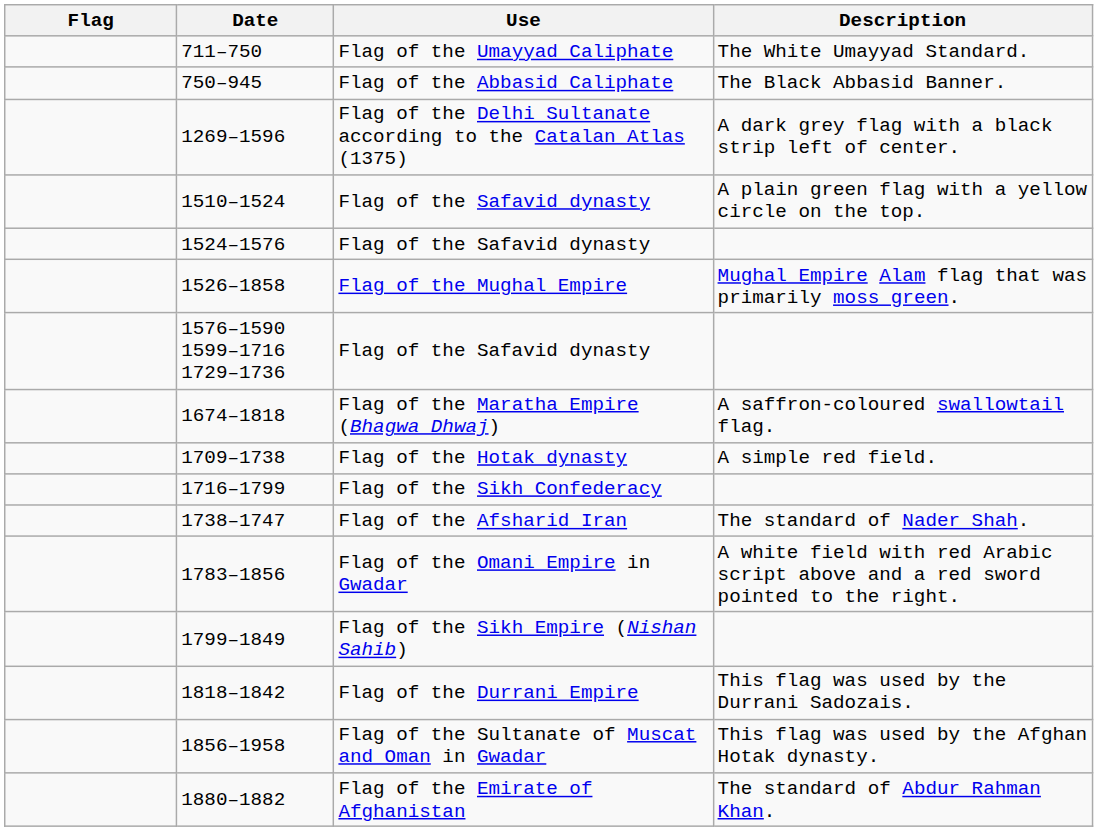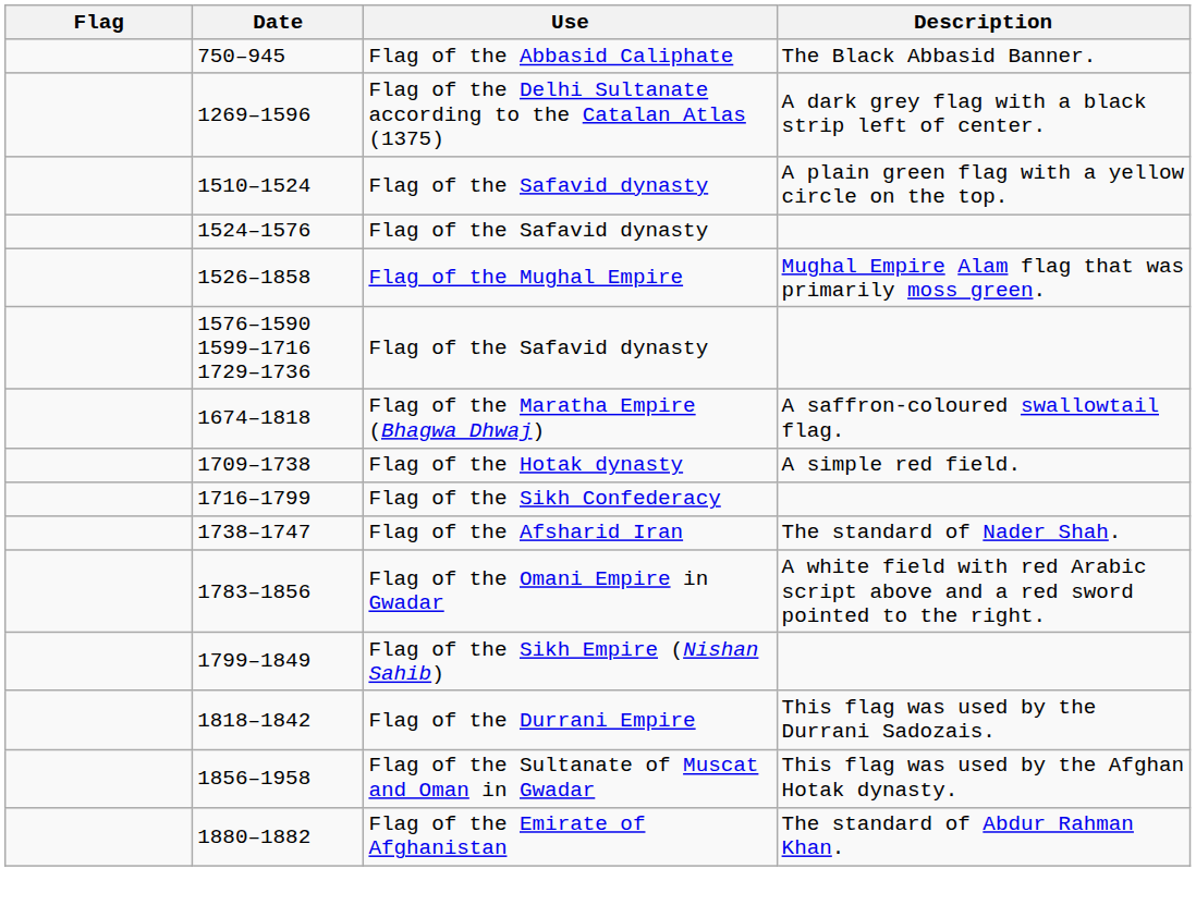- row: 711–750 | Flag of the Umayyad Caliphate | The White Umayyad Standard.
